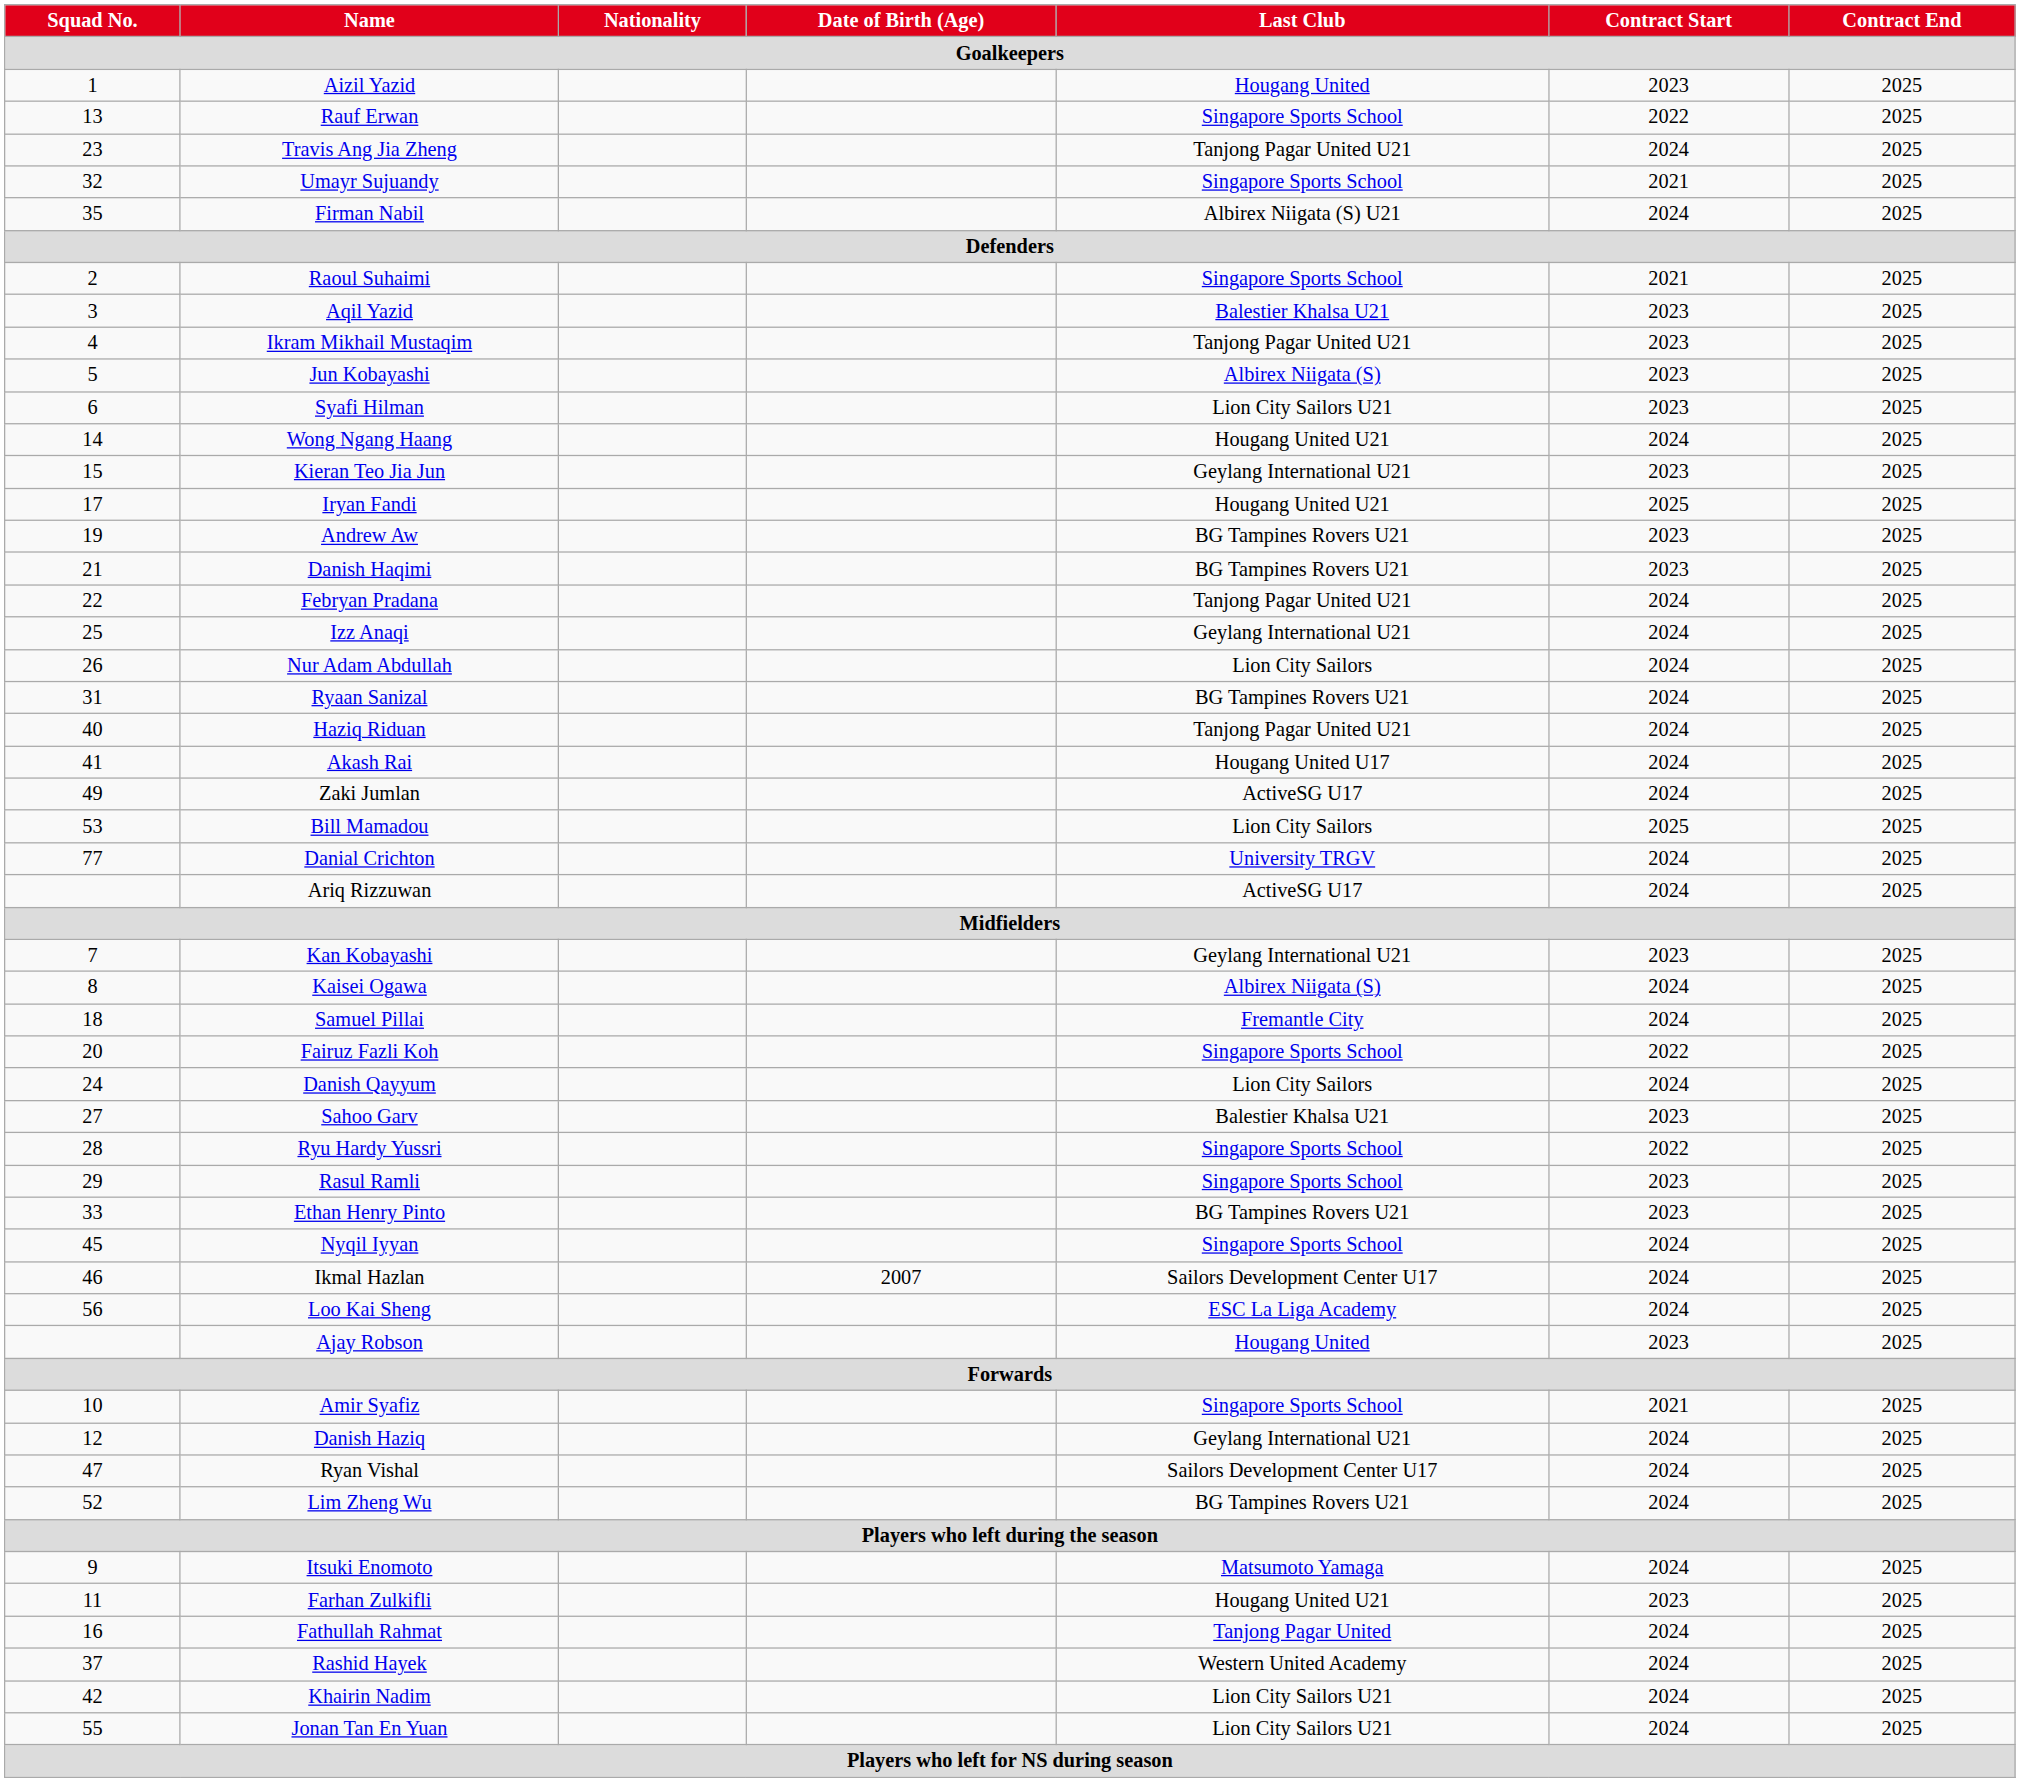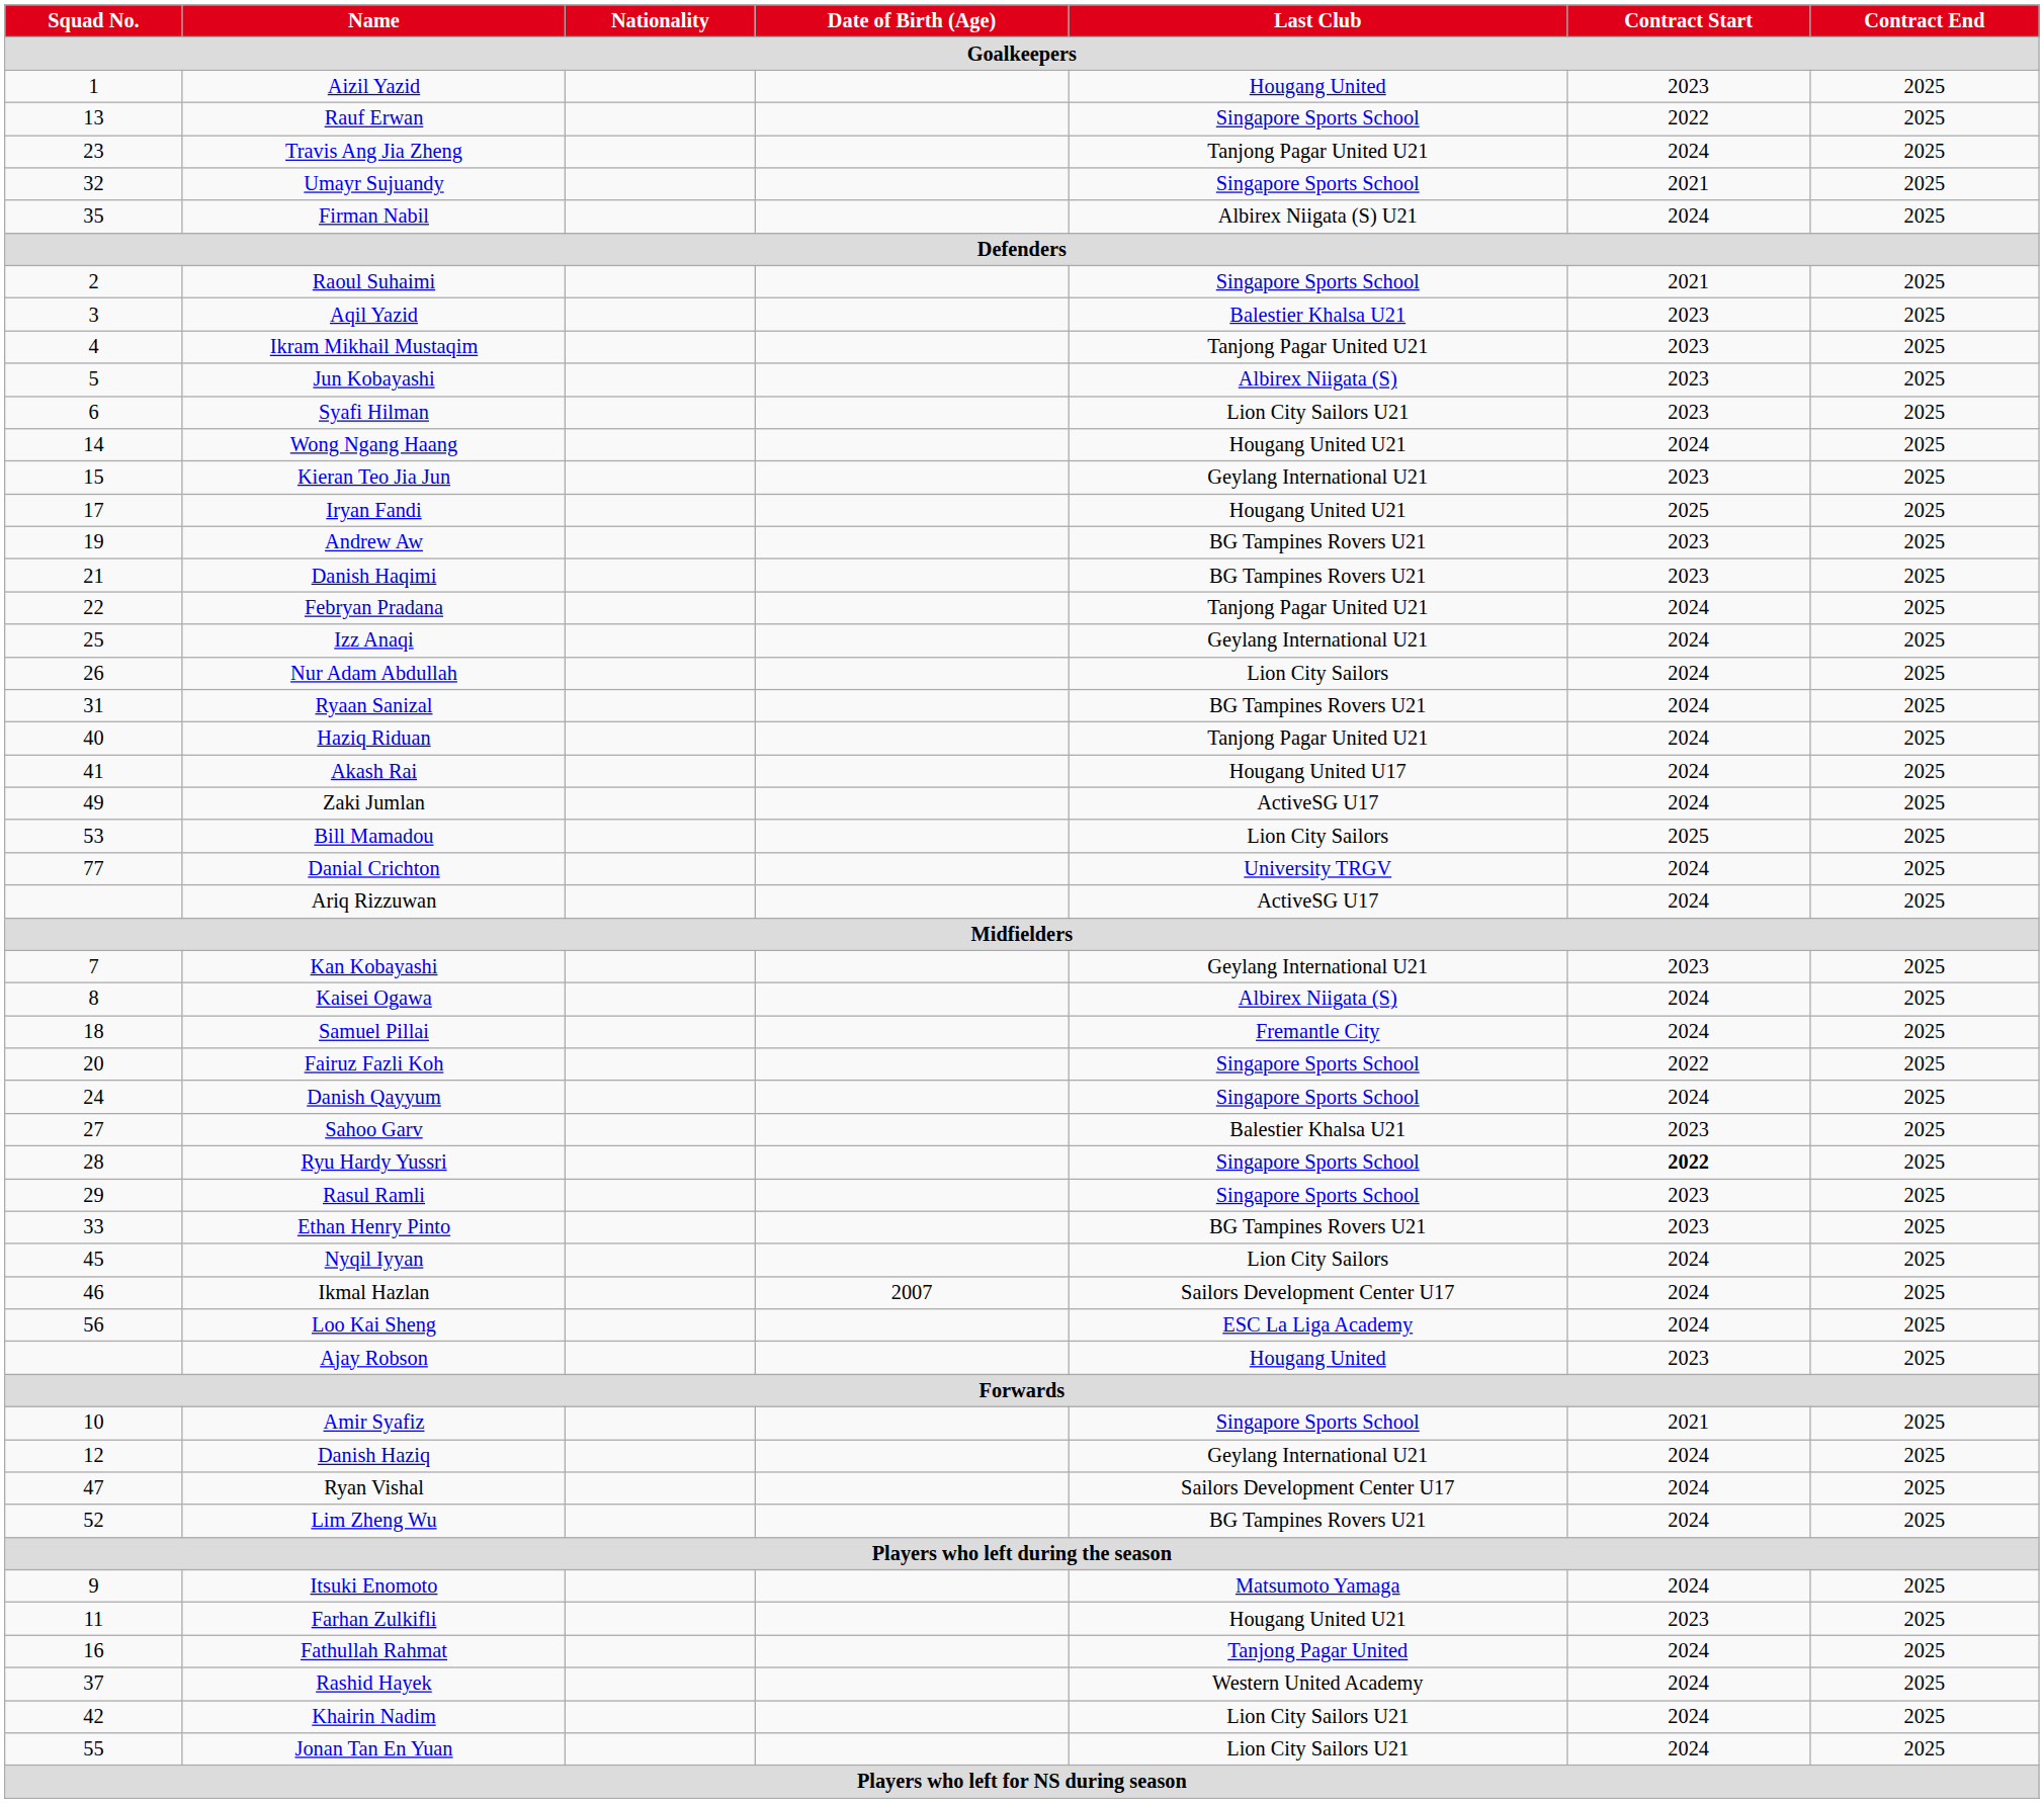Danish Qayyum | Last Club: Lion City Sailors -> Singapore Sports School
Ryu Hardy Yussri | Contract Start: normal -> bold
Nyqil Iyyan | Last Club: Singapore Sports School -> Lion City Sailors
